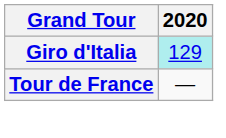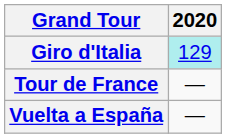+ row: Vuelta a España | —
